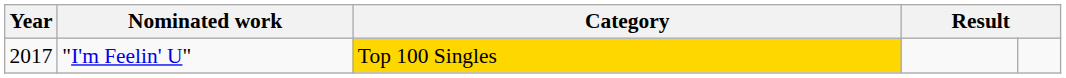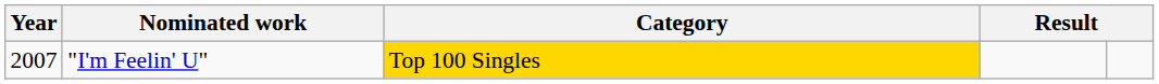"I'm Feelin' U" | Year: 2017 -> 2007
